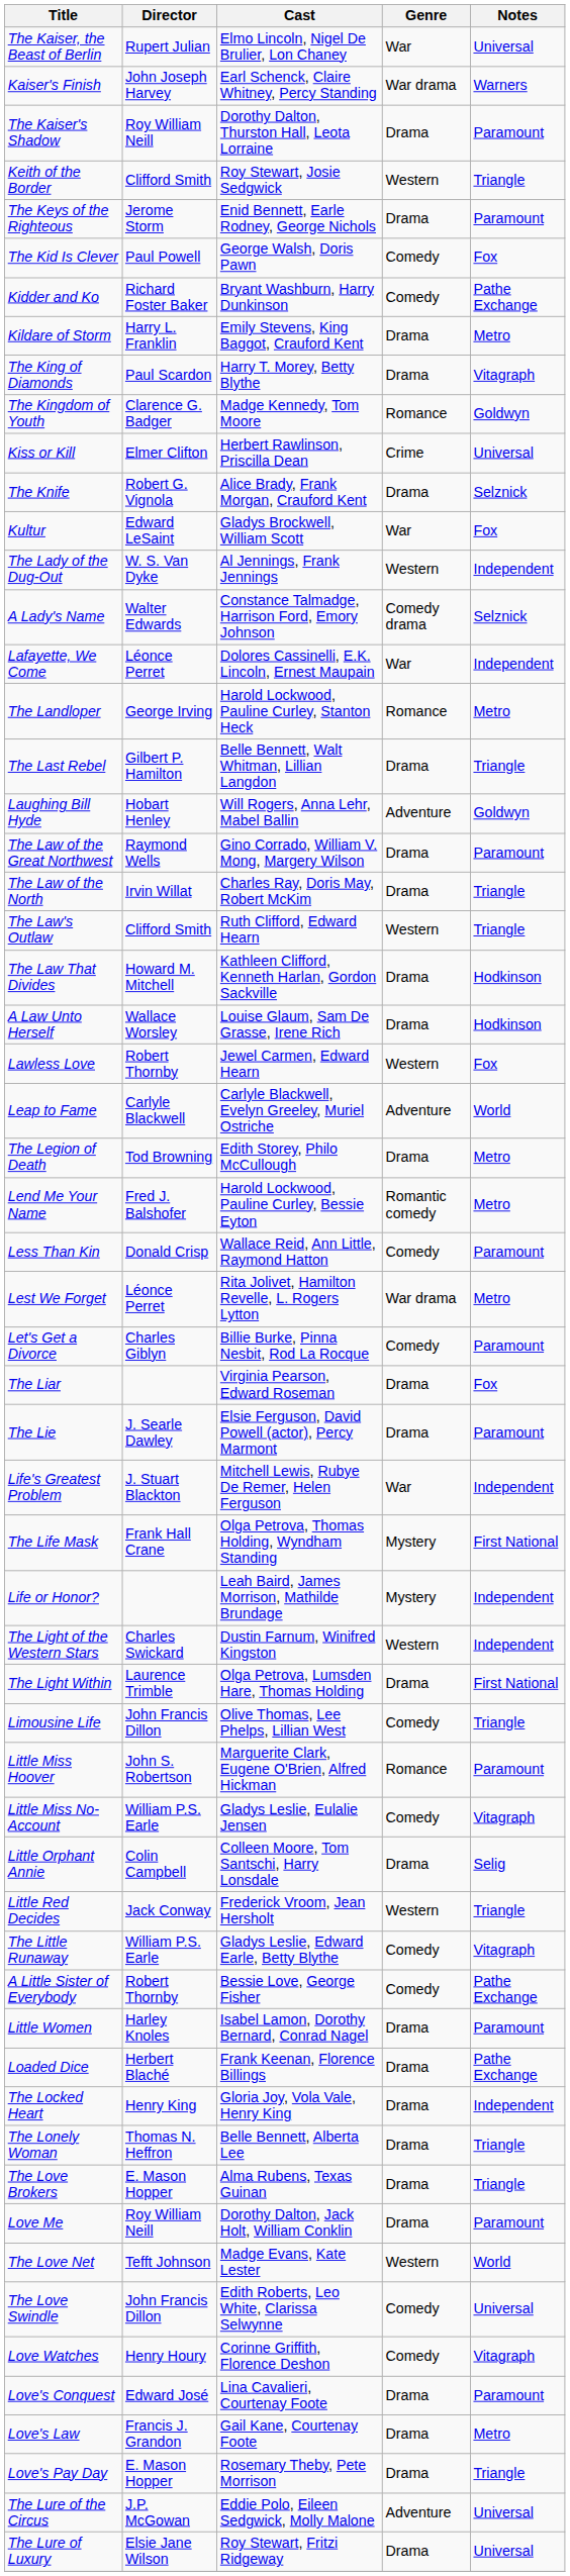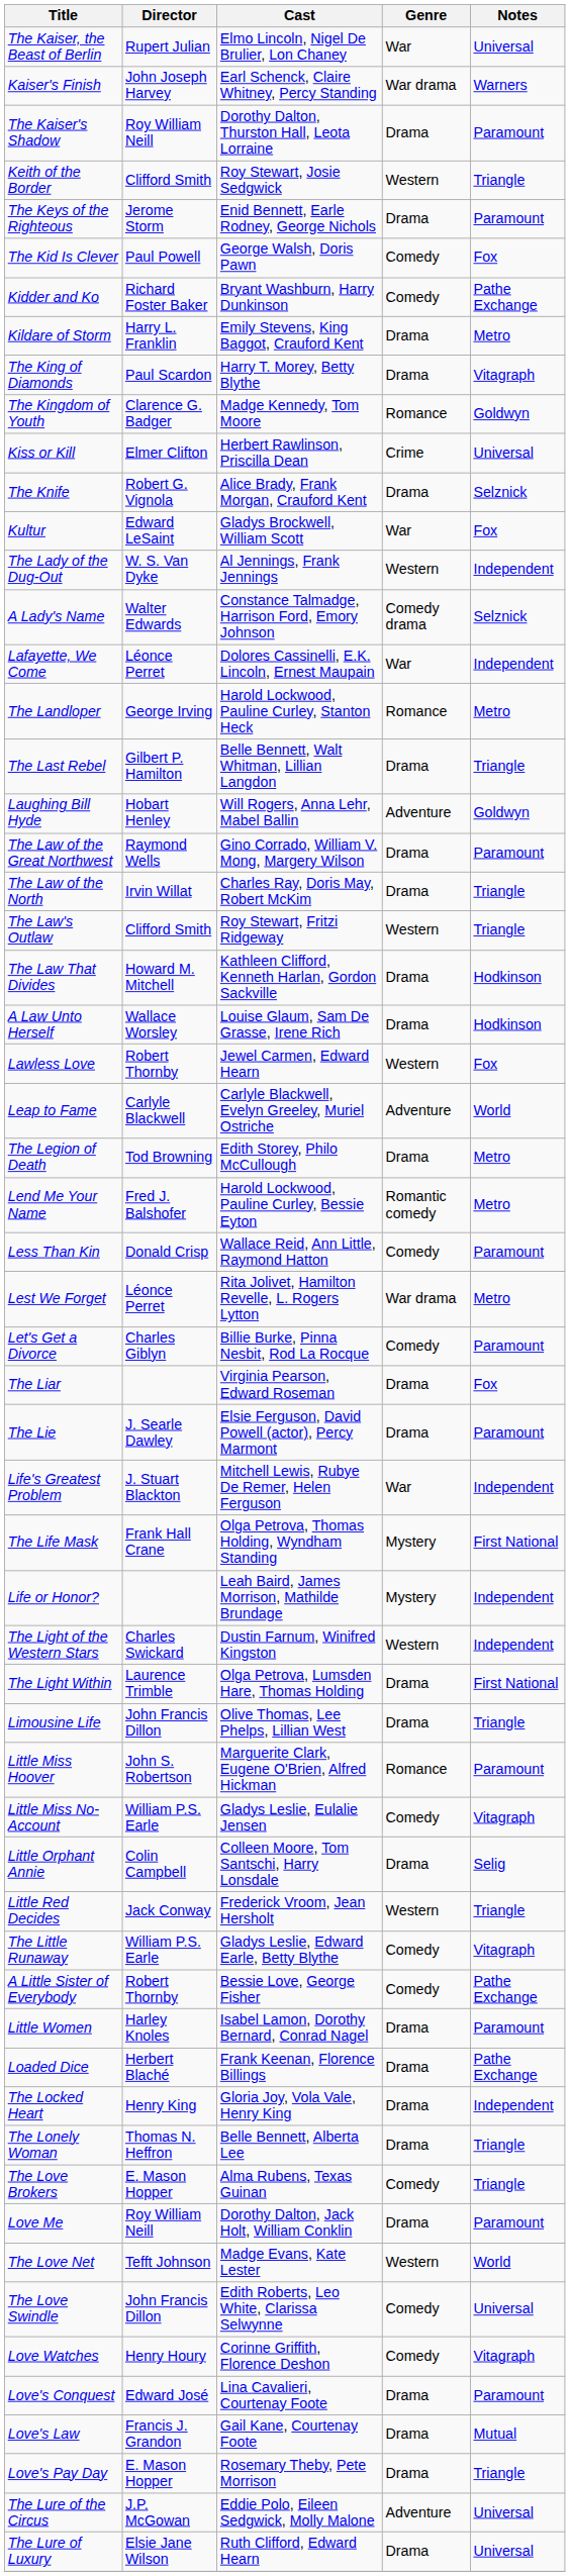The Law's Outlaw | Cast: Ruth Clifford, Edward Hearn -> Roy Stewart, Fritzi Ridgeway
Limousine Life | Genre: Comedy -> Drama
The Love Brokers | Genre: Drama -> Comedy
Love's Law | Notes: Metro -> Mutual
The Lure of Luxury | Cast: Roy Stewart, Fritzi Ridgeway -> Ruth Clifford, Edward Hearn
